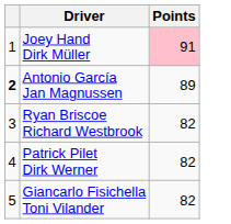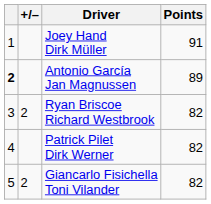+ column: +/– | 2 | 2
Joey Hand Dirk Müller | Points: pink background -> no background
